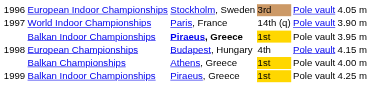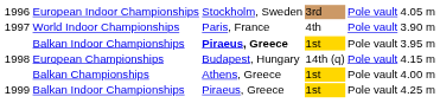World Indoor Championships | column 4: 14th (q) -> 4th
European Championships | column 4: 4th -> 14th (q)
